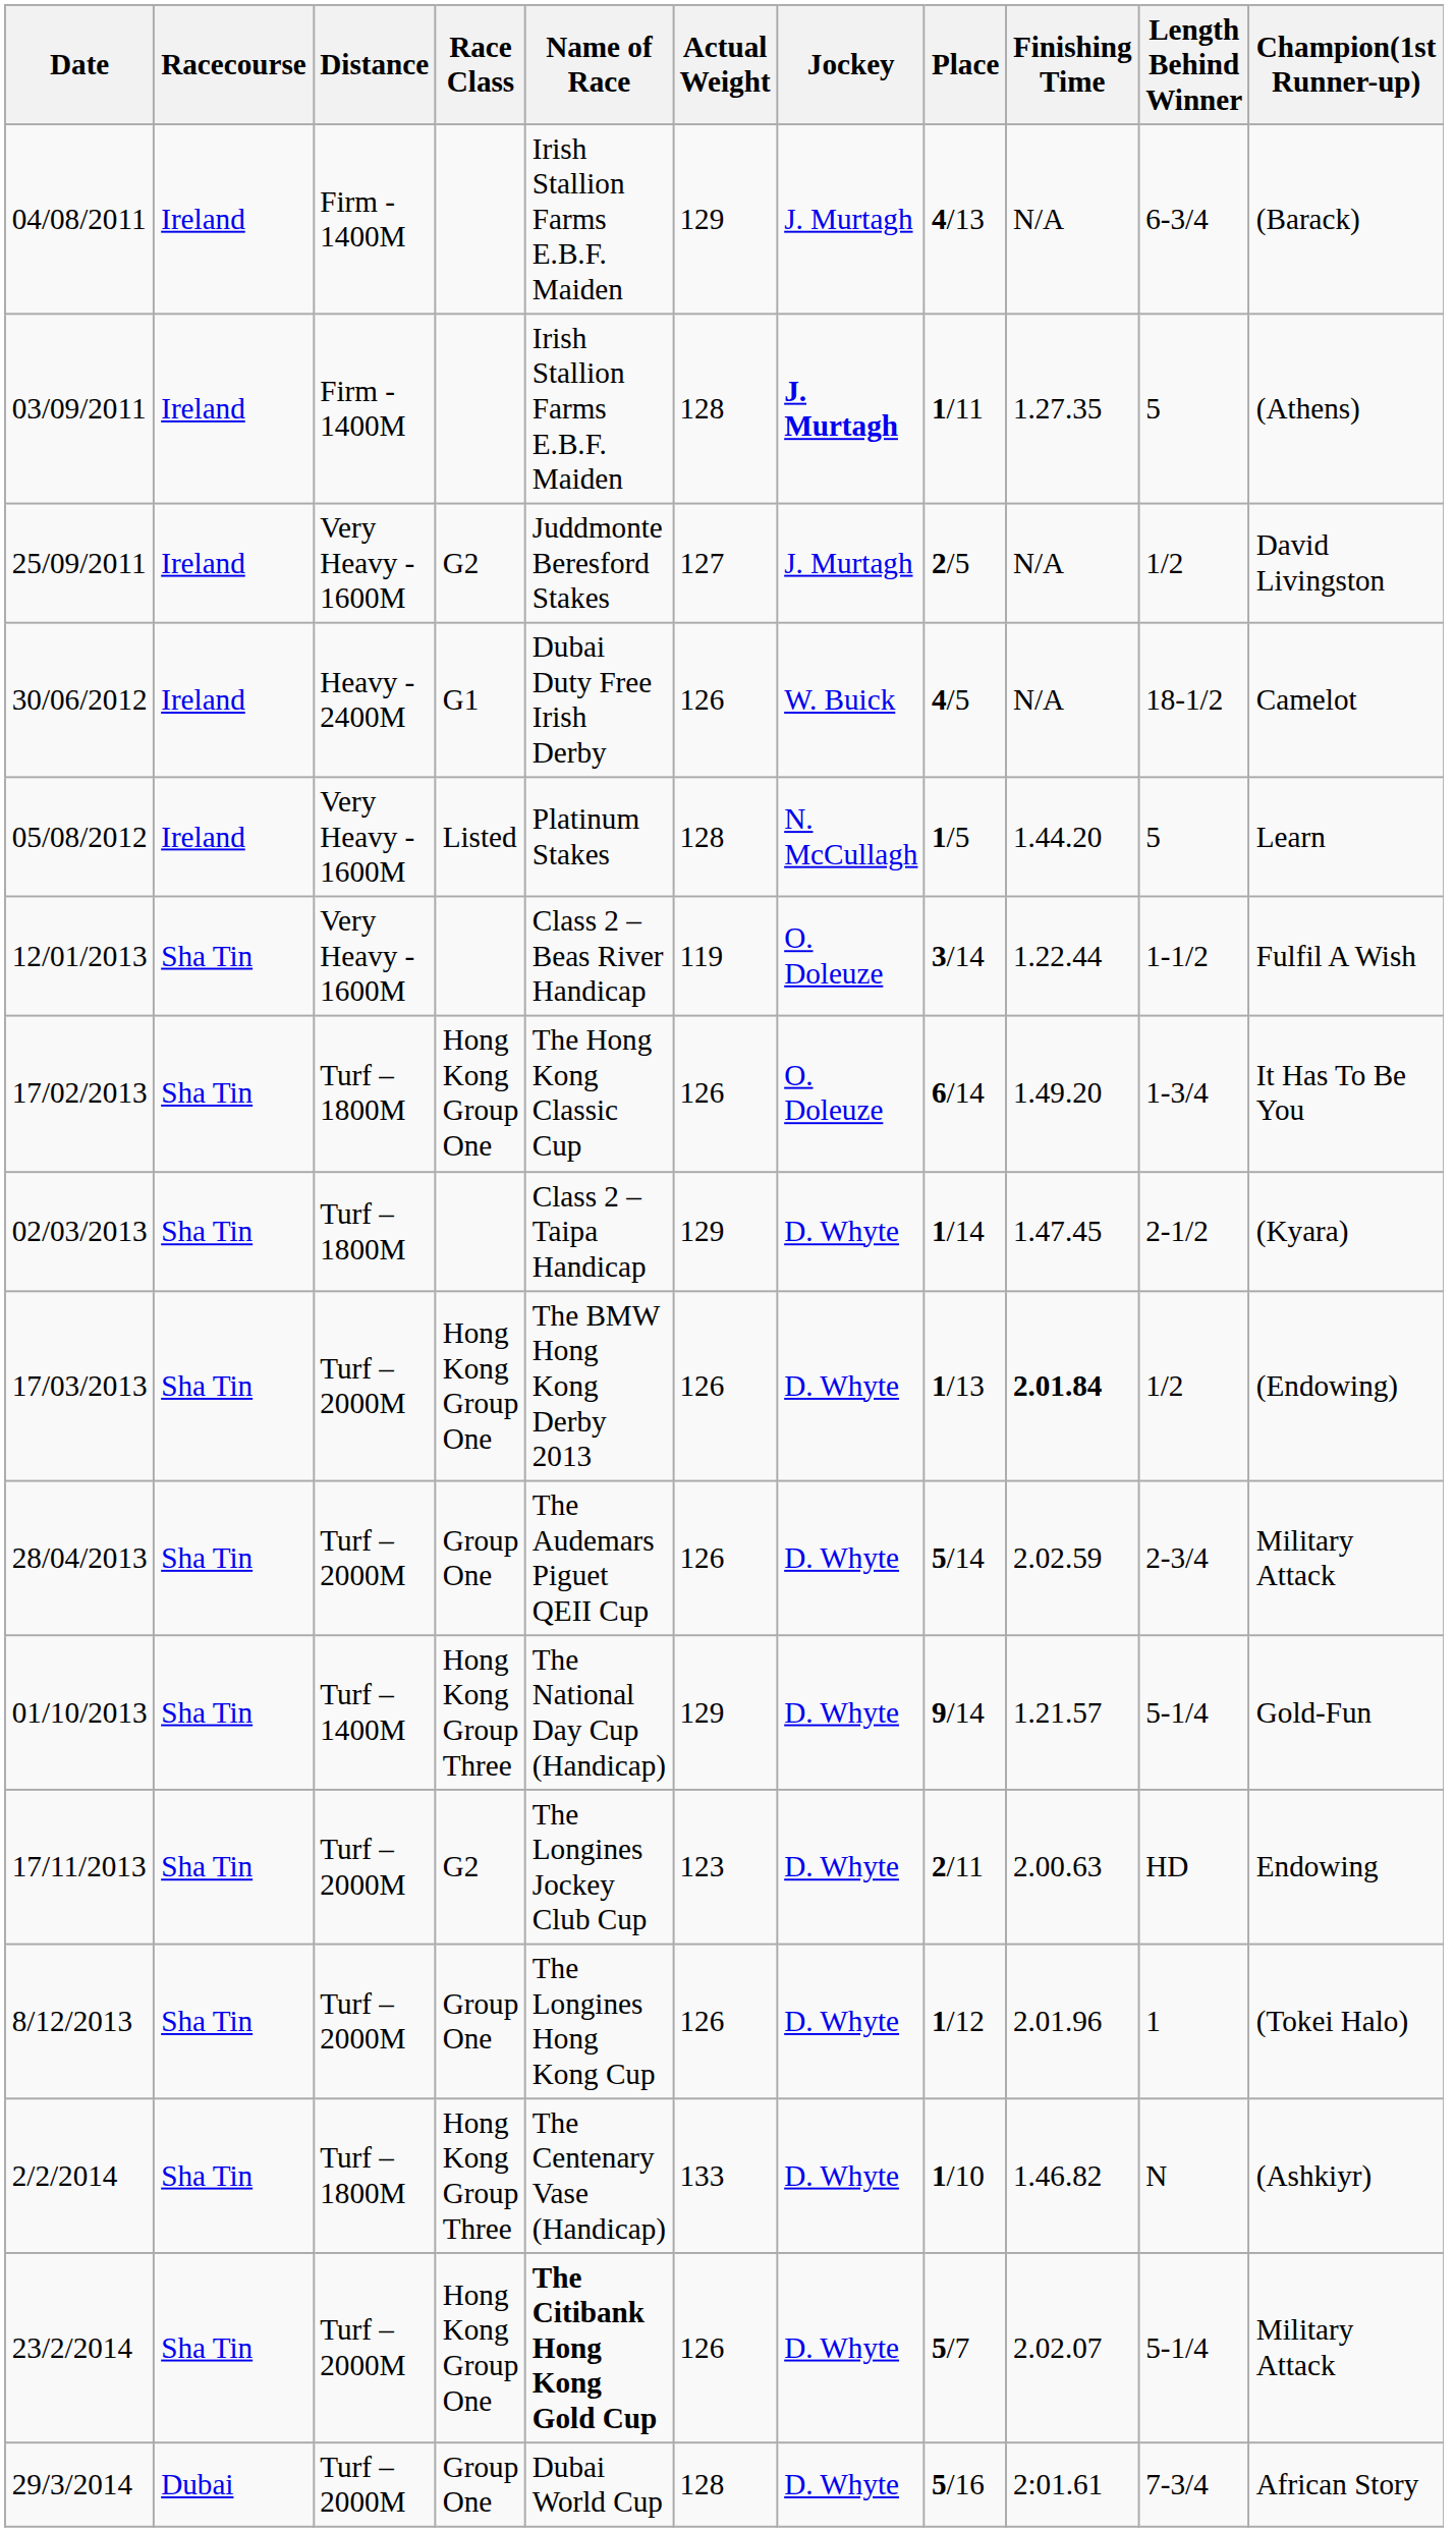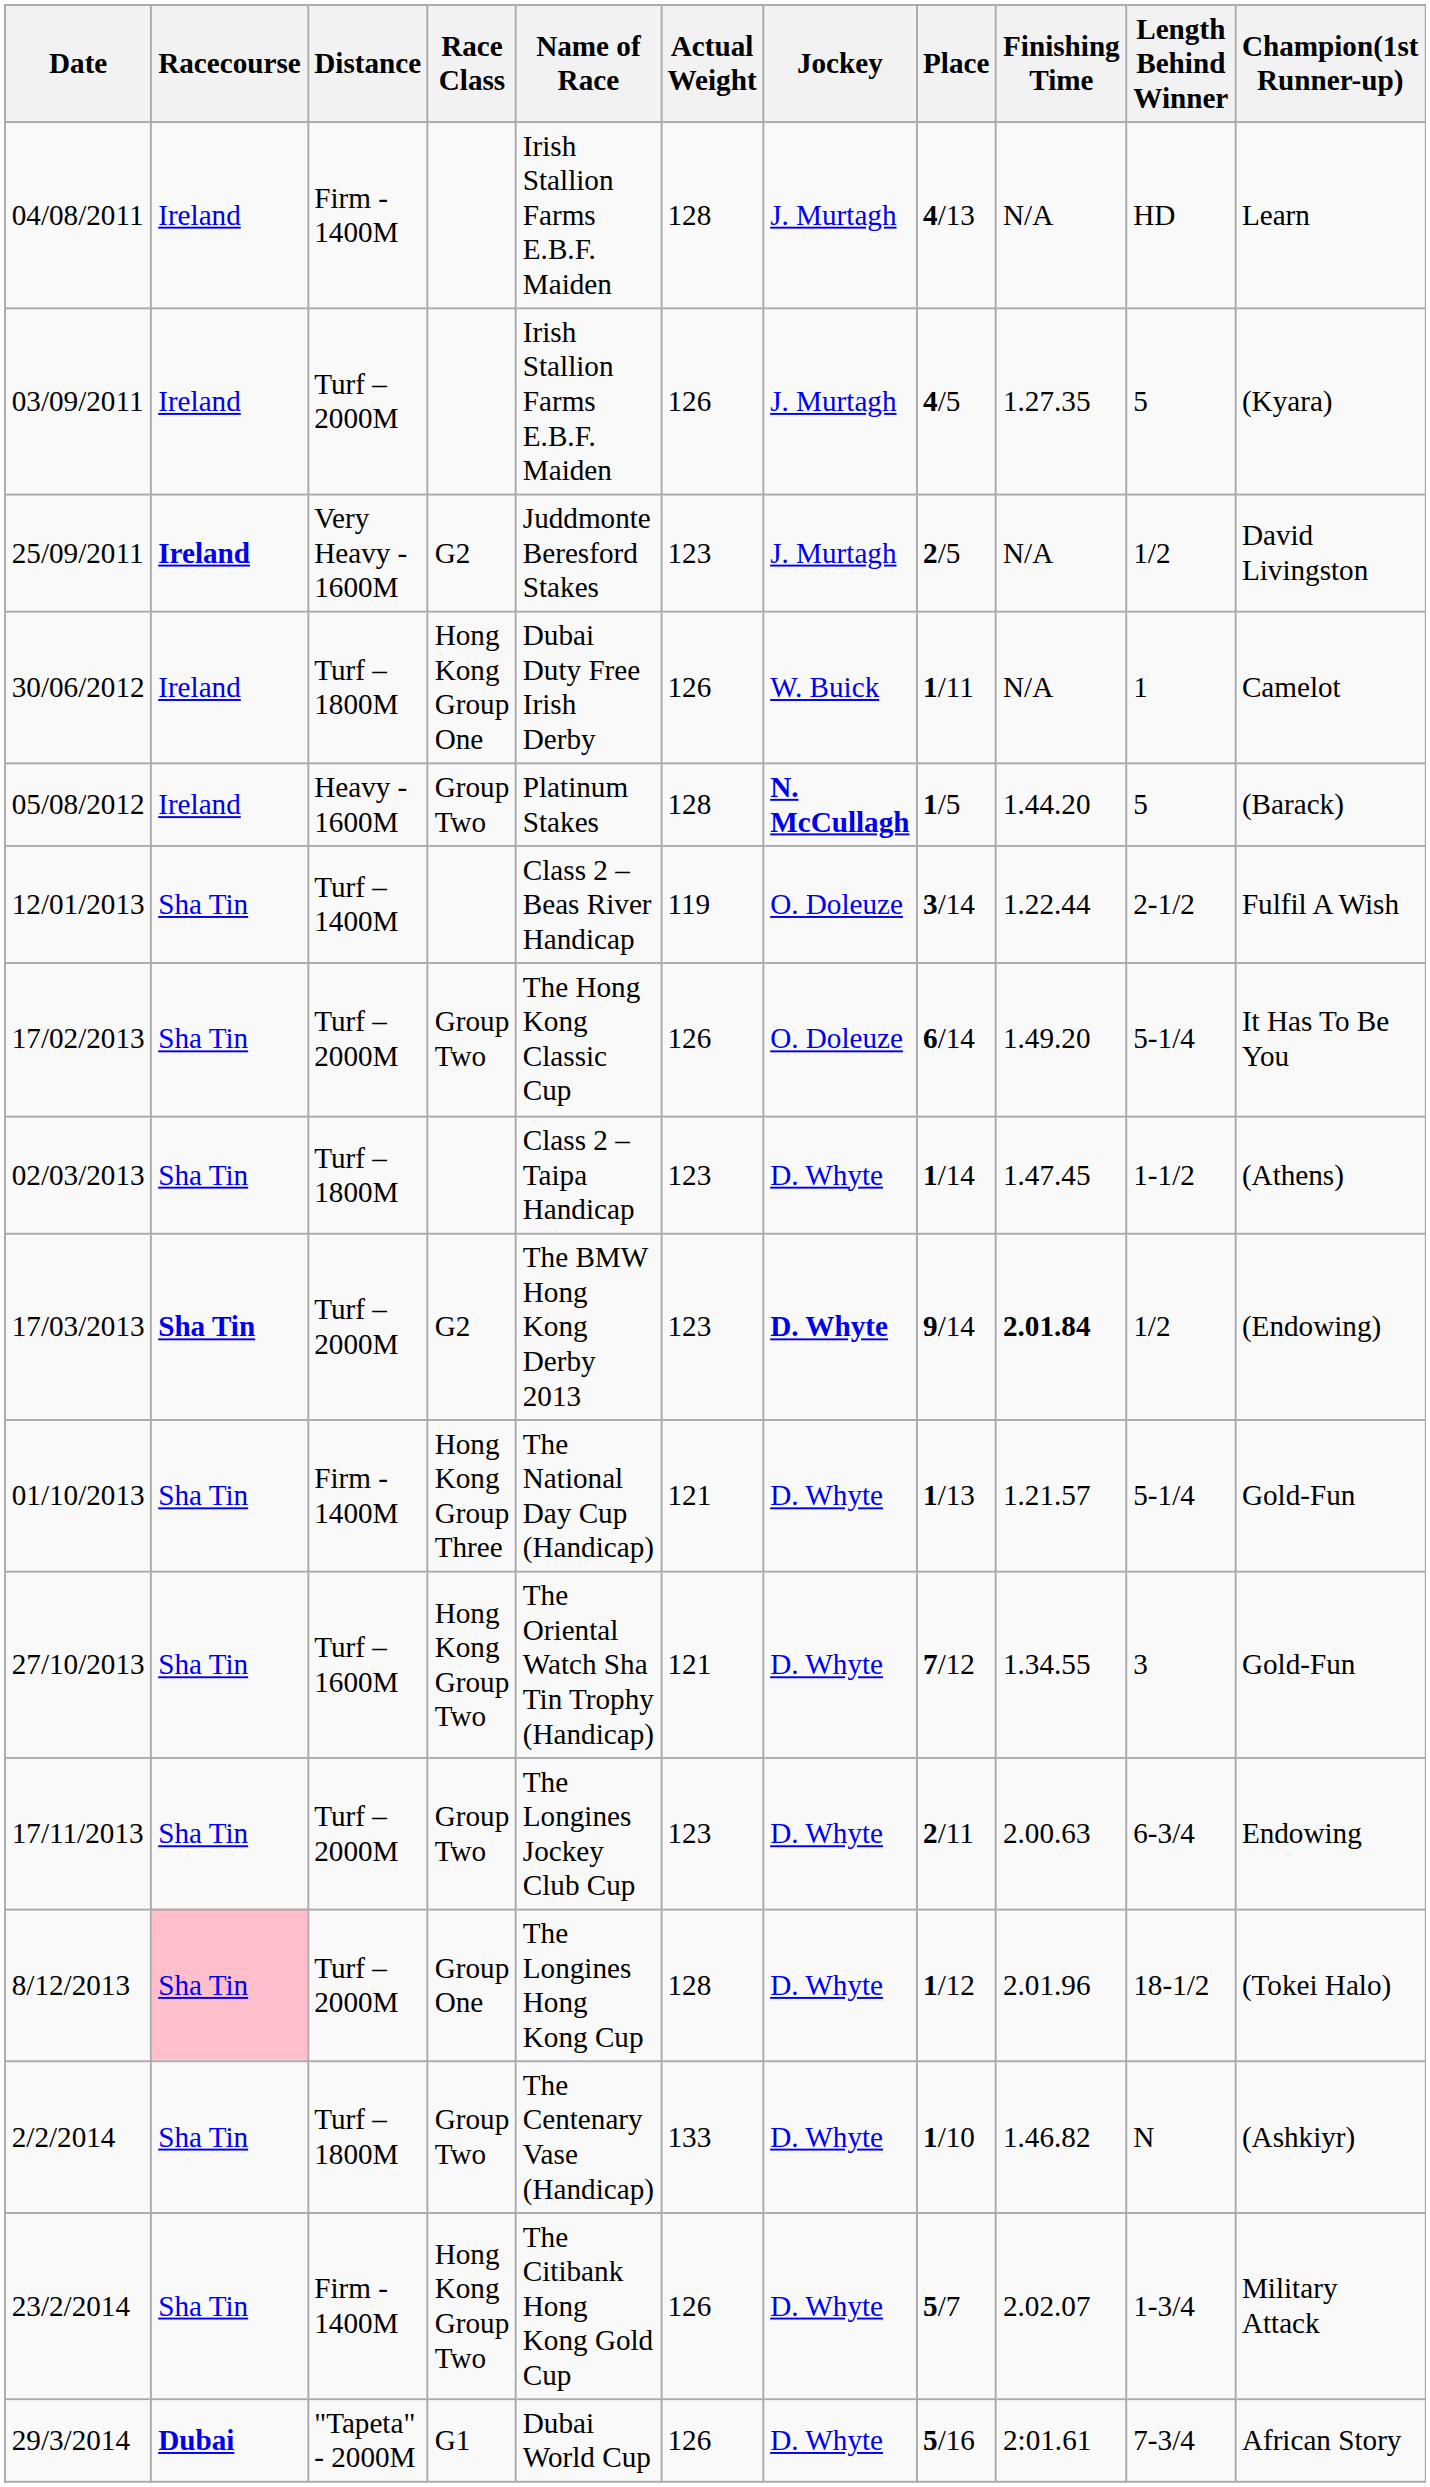04/08/2011 | Actual Weight: 129 -> 128
04/08/2011 | Length Behind Winner: 6-3/4 -> HD
04/08/2011 | Champion(1st Runner-up): (Barack) -> Learn
03/09/2011 | Distance: Firm - 1400M -> Turf – 2000M
03/09/2011 | Actual Weight: 128 -> 126
03/09/2011 | Jockey: bold -> normal
03/09/2011 | Place: 1/11 -> 4/5
03/09/2011 | Champion(1st Runner-up): (Athens) -> (Kyara)
25/09/2011 | Racecourse: normal -> bold
25/09/2011 | Actual Weight: 127 -> 123
30/06/2012 | Distance: Heavy - 2400M -> Turf – 1800M
30/06/2012 | Race Class: G1 -> Hong Kong Group One
30/06/2012 | Place: 4/5 -> 1/11
30/06/2012 | Length Behind Winner: 18-1/2 -> 1
05/08/2012 | Distance: Very Heavy - 1600M -> Heavy - 1600M
05/08/2012 | Race Class: Listed -> Group Two
05/08/2012 | Jockey: normal -> bold
05/08/2012 | Champion(1st Runner-up): Learn -> (Barack)
12/01/2013 | Distance: Very Heavy - 1600M -> Turf – 1400M
12/01/2013 | Length Behind Winner: 1-1/2 -> 2-1/2
17/02/2013 | Distance: Turf – 1800M -> Turf – 2000M
17/02/2013 | Race Class: Hong Kong Group One -> Group Two
17/02/2013 | Length Behind Winner: 1-3/4 -> 5-1/4
02/03/2013 | Actual Weight: 129 -> 123
02/03/2013 | Length Behind Winner: 2-1/2 -> 1-1/2
02/03/2013 | Champion(1st Runner-up): (Kyara) -> (Athens)
17/03/2013 | Racecourse: normal -> bold
17/03/2013 | Race Class: Hong Kong Group One -> G2
17/03/2013 | Actual Weight: 126 -> 123
17/03/2013 | Jockey: normal -> bold
17/03/2013 | Place: 1/13 -> 9/14
- row: 28/04/2013 | Sha Tin | Turf – 2000M | Group One | The Audemars Piguet QEII Cup | 126 | D. Whyte | 5/14 | 2.02.59 | 2-3/4 | Military Attack
01/10/2013 | Distance: Turf – 1400M -> Firm - 1400M
01/10/2013 | Actual Weight: 129 -> 121
01/10/2013 | Place: 9/14 -> 1/13
+ row: 27/10/2013 | Sha Tin | Turf – 1600M | Hong Kong Group Two | The Oriental Watch Sha Tin Trophy (Handicap) | 121 | D. Whyte | 7/12 | 1.34.55 | 3 | Gold-Fun
17/11/2013 | Race Class: G2 -> Group Two
17/11/2013 | Length Behind Winner: HD -> 6-3/4
8/12/2013 | Racecourse: no background -> pink background
8/12/2013 | Actual Weight: 126 -> 128
8/12/2013 | Length Behind Winner: 1 -> 18-1/2
2/2/2014 | Race Class: Hong Kong Group Three -> Group Two
23/2/2014 | Distance: Turf – 2000M -> Firm - 1400M
23/2/2014 | Race Class: Hong Kong Group One -> Hong Kong Group Two
23/2/2014 | Name of Race: bold -> normal
23/2/2014 | Length Behind Winner: 5-1/4 -> 1-3/4
29/3/2014 | Racecourse: normal -> bold
29/3/2014 | Distance: Turf – 2000M -> "Tapeta" - 2000M
29/3/2014 | Race Class: Group One -> G1
29/3/2014 | Actual Weight: 128 -> 126
